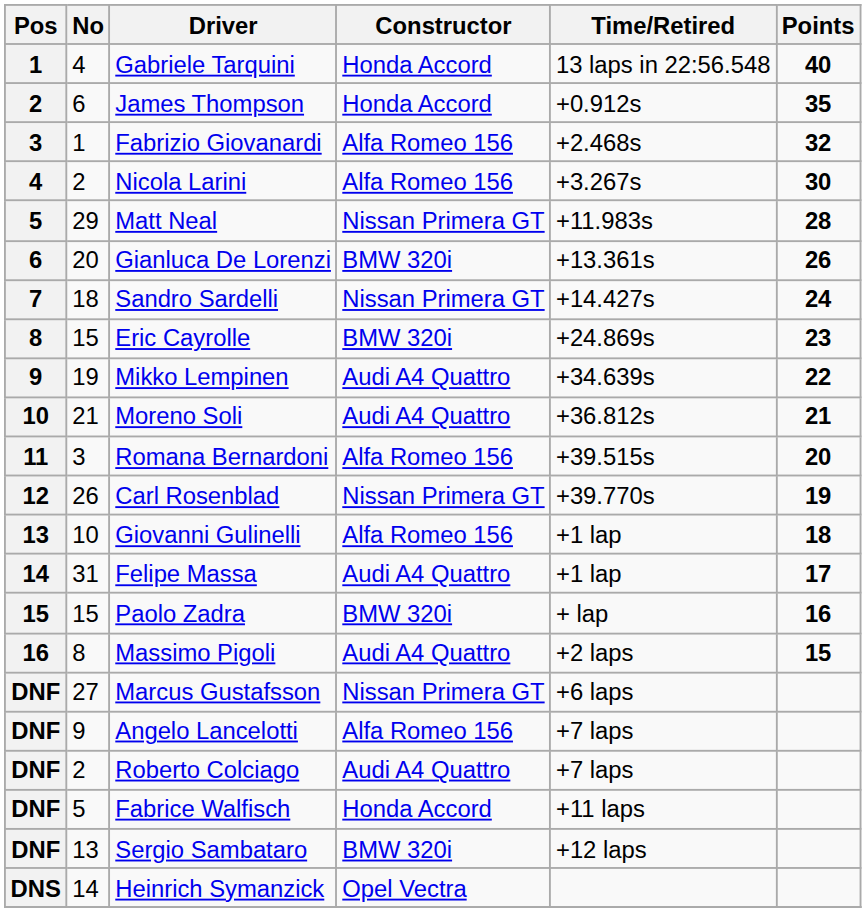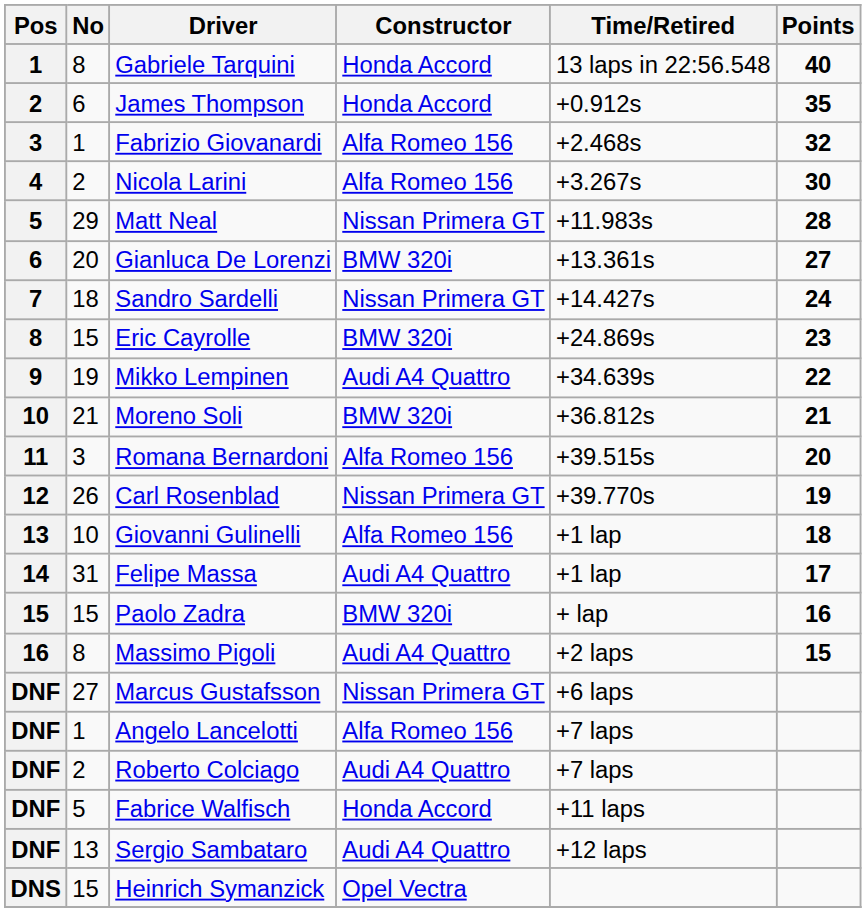Gabriele Tarquini | No: 4 -> 8
Gianluca De Lorenzi | Points: 26 -> 27
Moreno Soli | Constructor: Audi A4 Quattro -> BMW 320i
Angelo Lancelotti | No: 9 -> 1
Sergio Sambataro | Constructor: BMW 320i -> Audi A4 Quattro
Heinrich Symanzick | No: 14 -> 15
